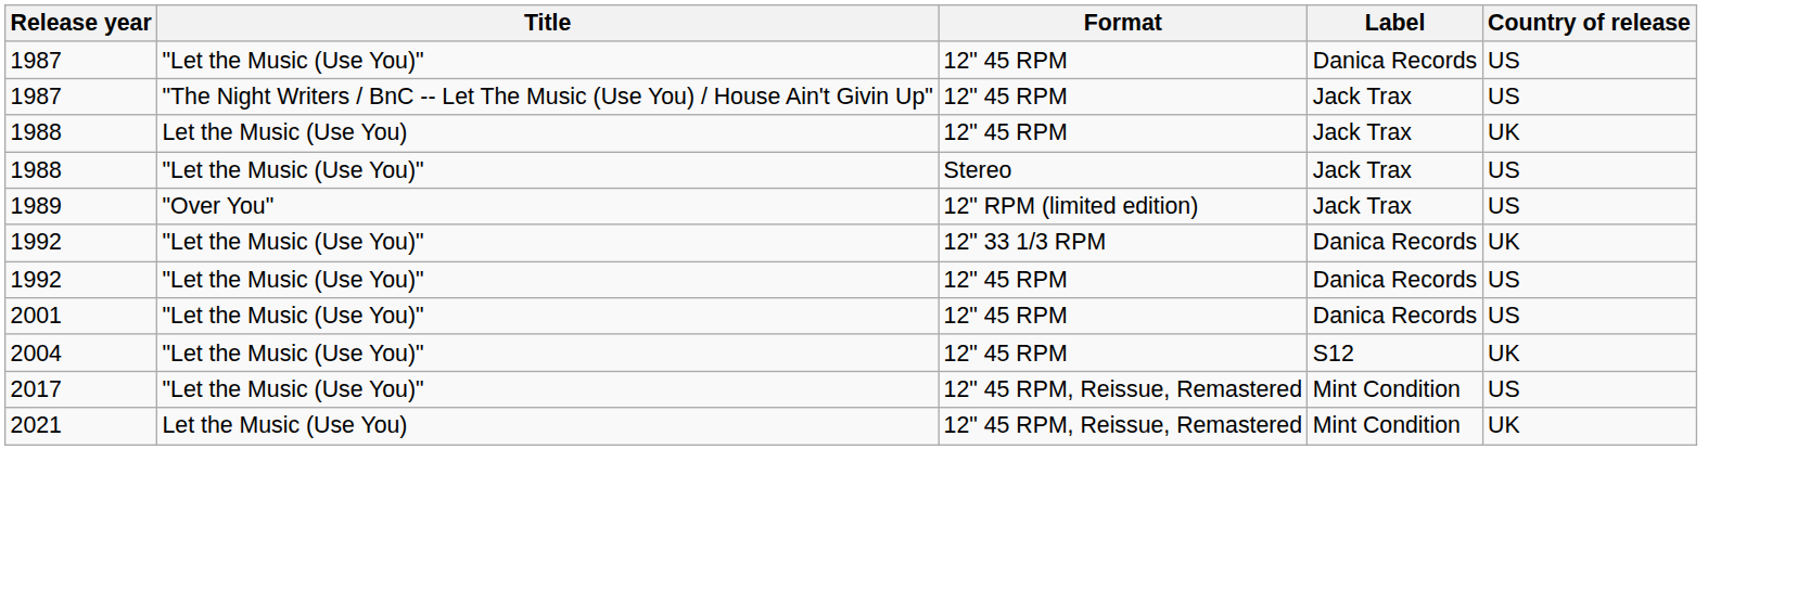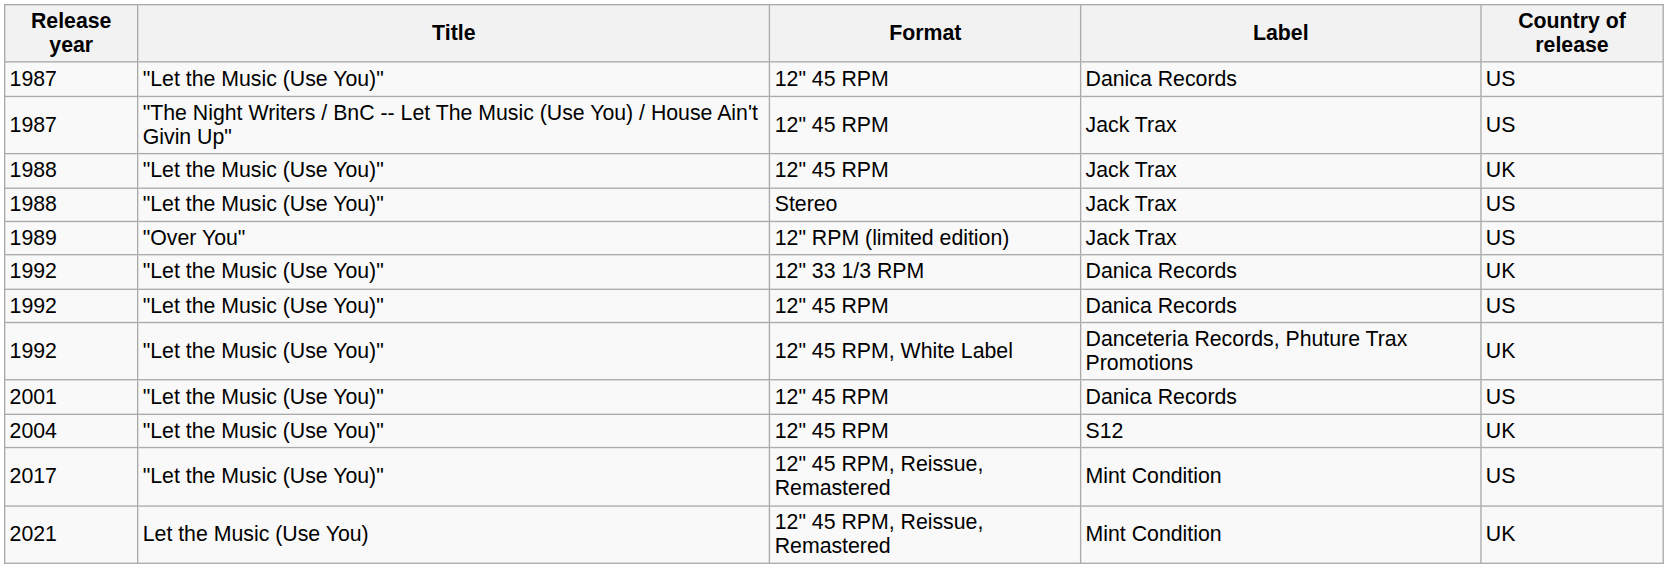1988 / 12" 45 RPM | Title: Let the Music (Use You) -> "Let the Music (Use You)"
+ row: 1992 | "Let the Music (Use You)" | 12" 45 RPM, White Label | Danceteria Records, Phuture Trax Promotions | UK
